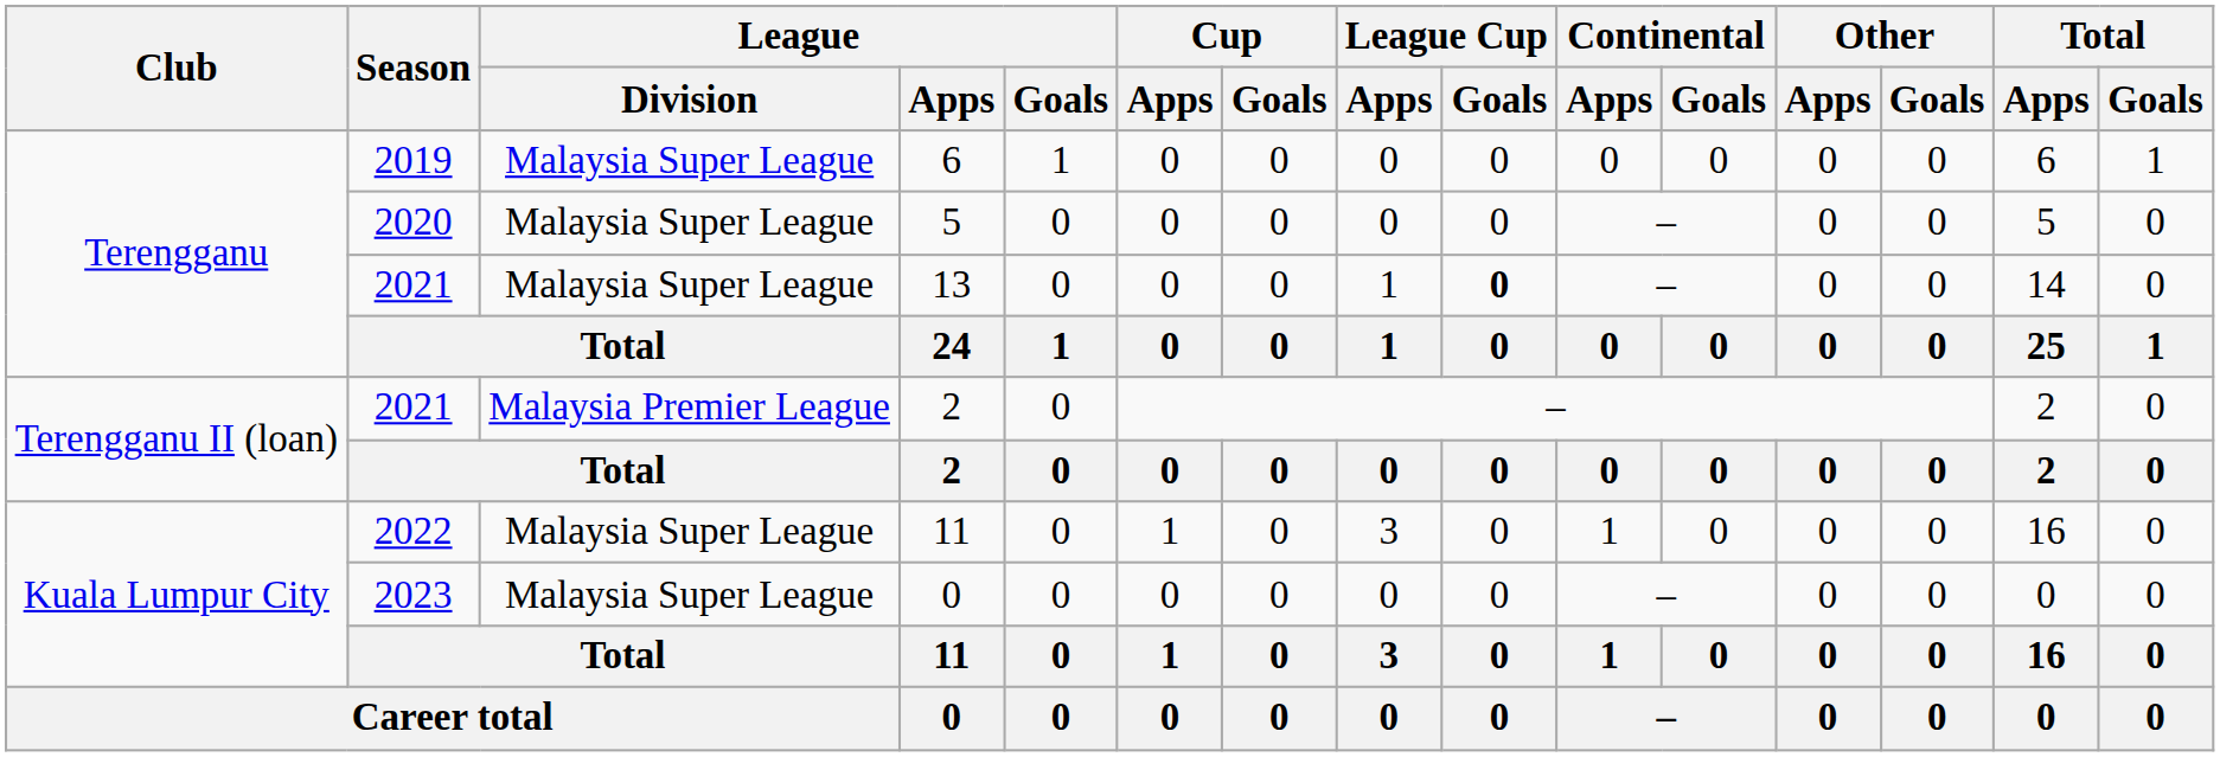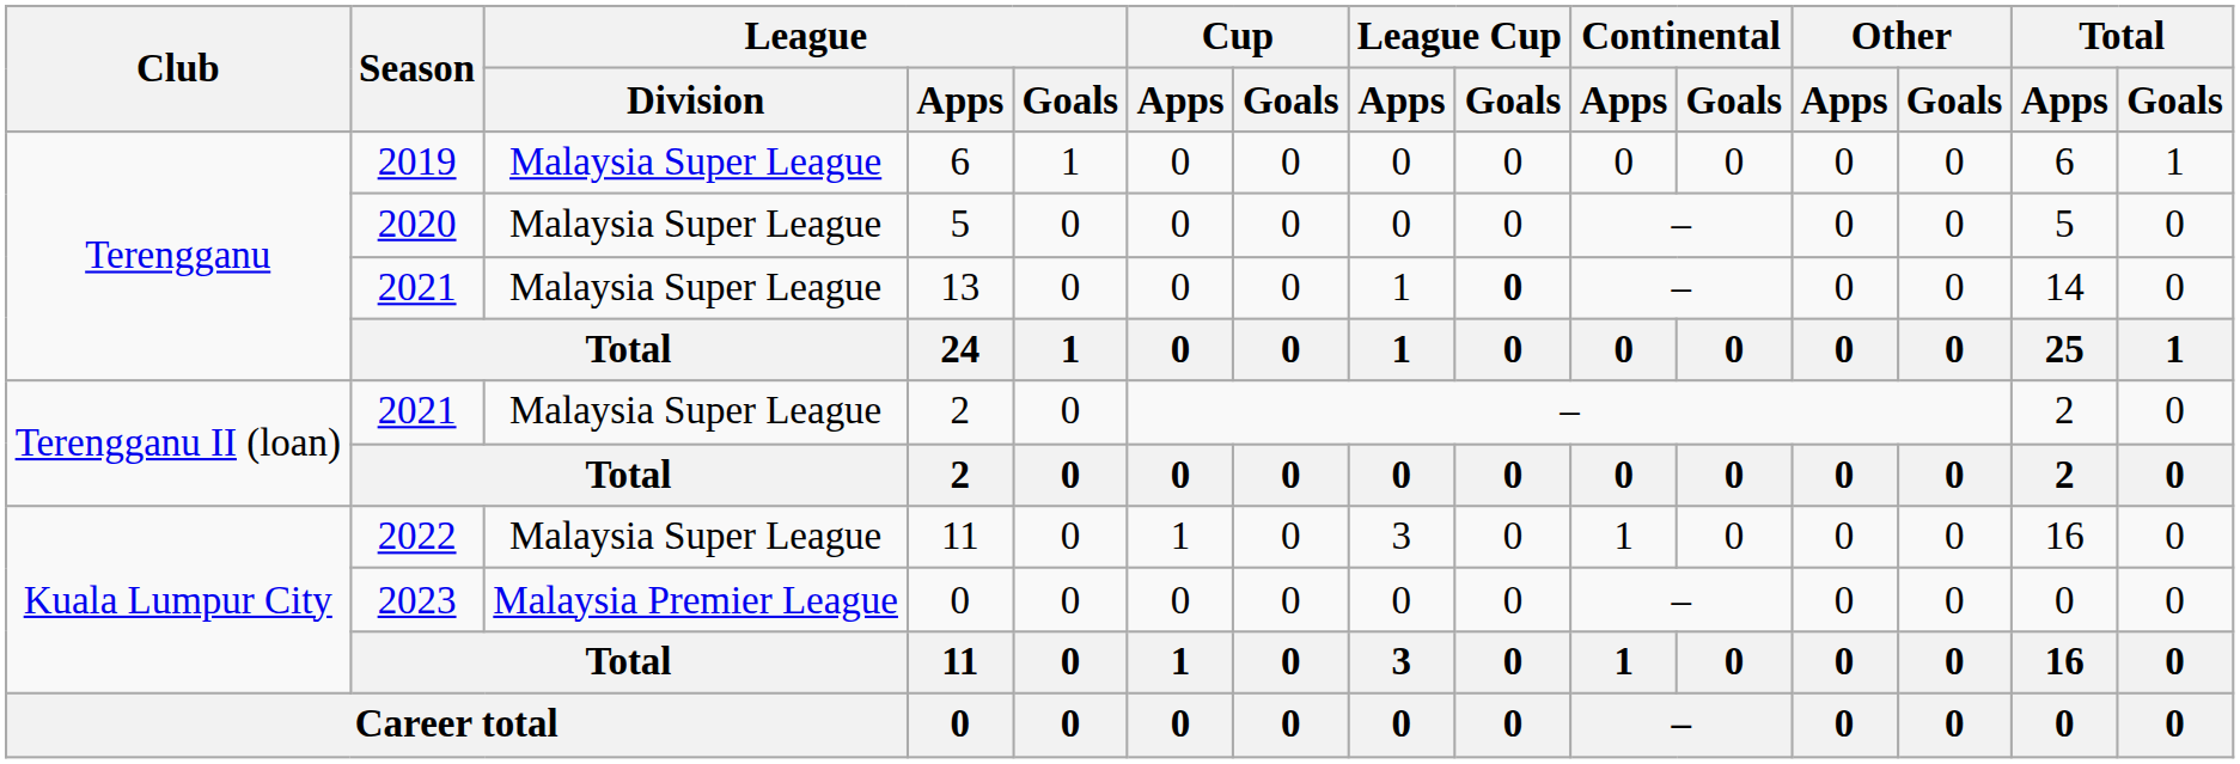2021 / 2 | League / Division: Malaysia Premier League -> Malaysia Super League
2023 / 0 | League / Division: Malaysia Super League -> Malaysia Premier League
